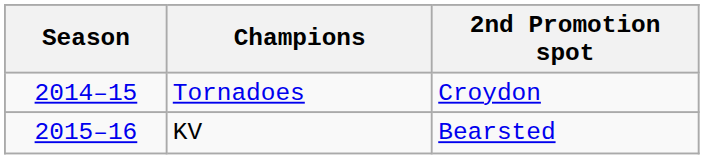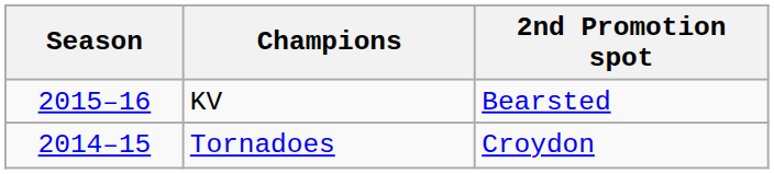rows swapped: Tornadoes <-> KV
